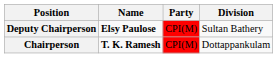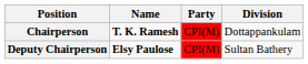rows swapped: Chairperson <-> Deputy Chairperson
